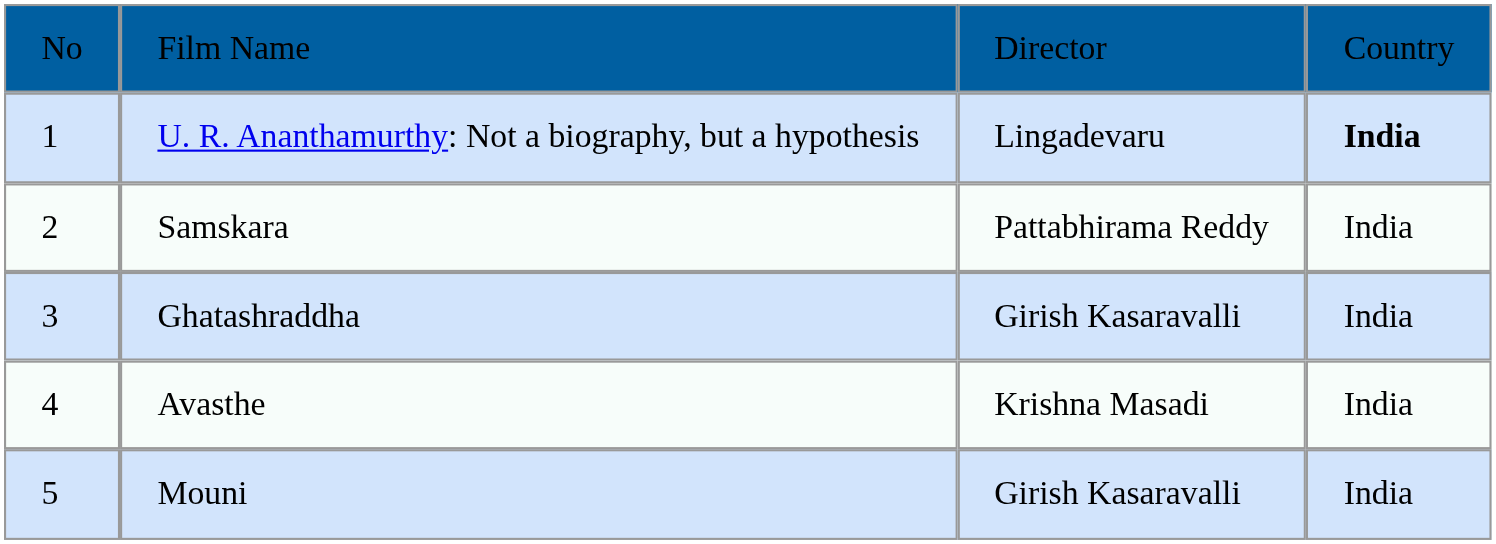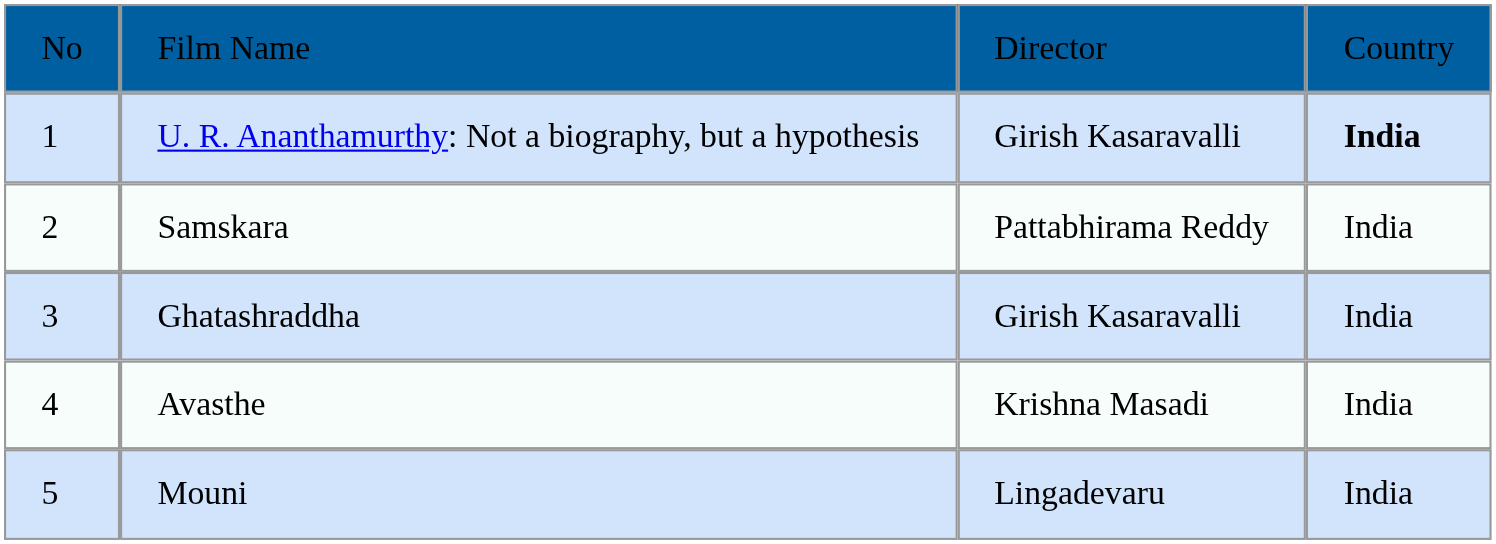U. R. Ananthamurthy: Not a biography, but a hypothesis | column 3: Lingadevaru -> Girish Kasaravalli
Mouni | column 3: Girish Kasaravalli -> Lingadevaru
